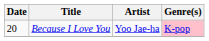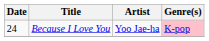Because I Love You | Date: 20 -> 24
